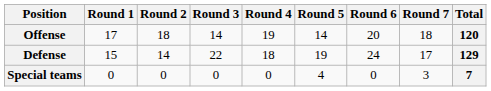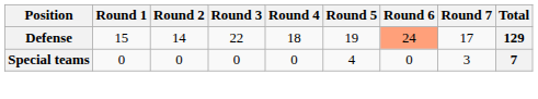- row: Offense | 17 | 18 | 14 | 19 | 14 | 20 | 18 | 120
Defense | Round 6: no background -> lightsalmon background
